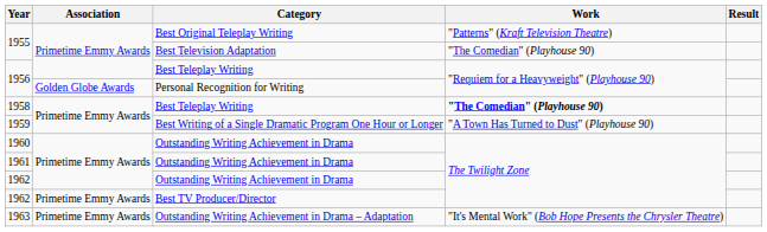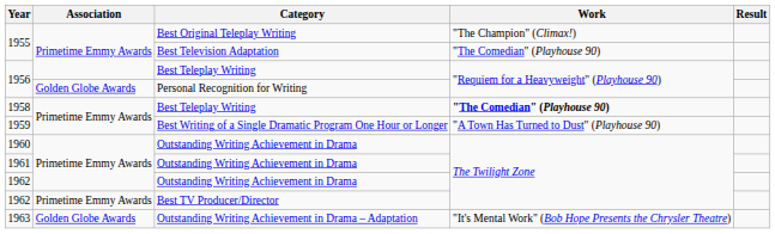1955 / Best Original Teleplay Writing | Work: "Patterns" (Kraft Television Theatre) -> "The Champion" (Climax!)
1963 | Association: Primetime Emmy Awards -> Golden Globe Awards
